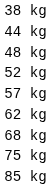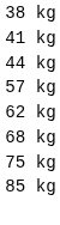+ row: 41 kg
- row: 48 kg
- row: 52 kg
